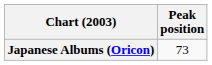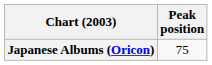Japanese Albums (Oricon) | Peak position: 73 -> 75
